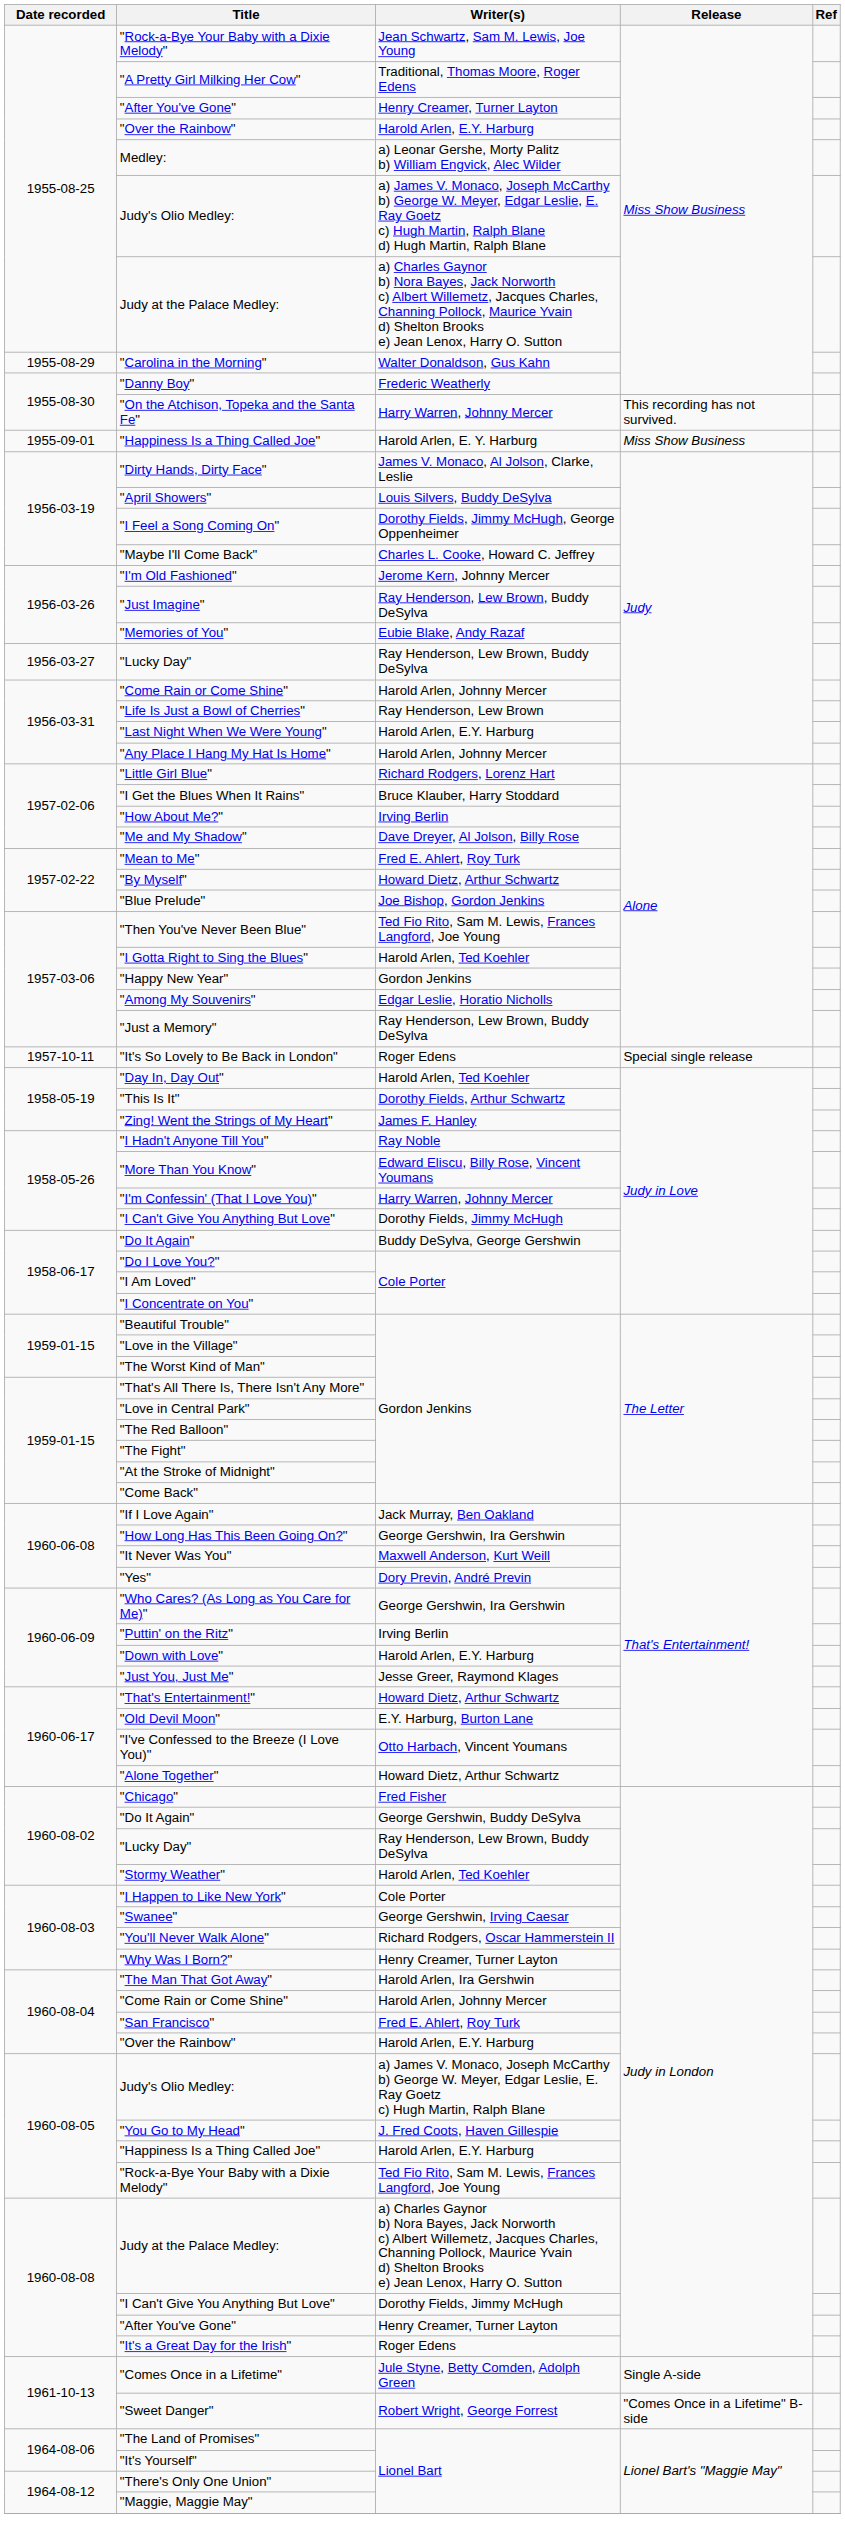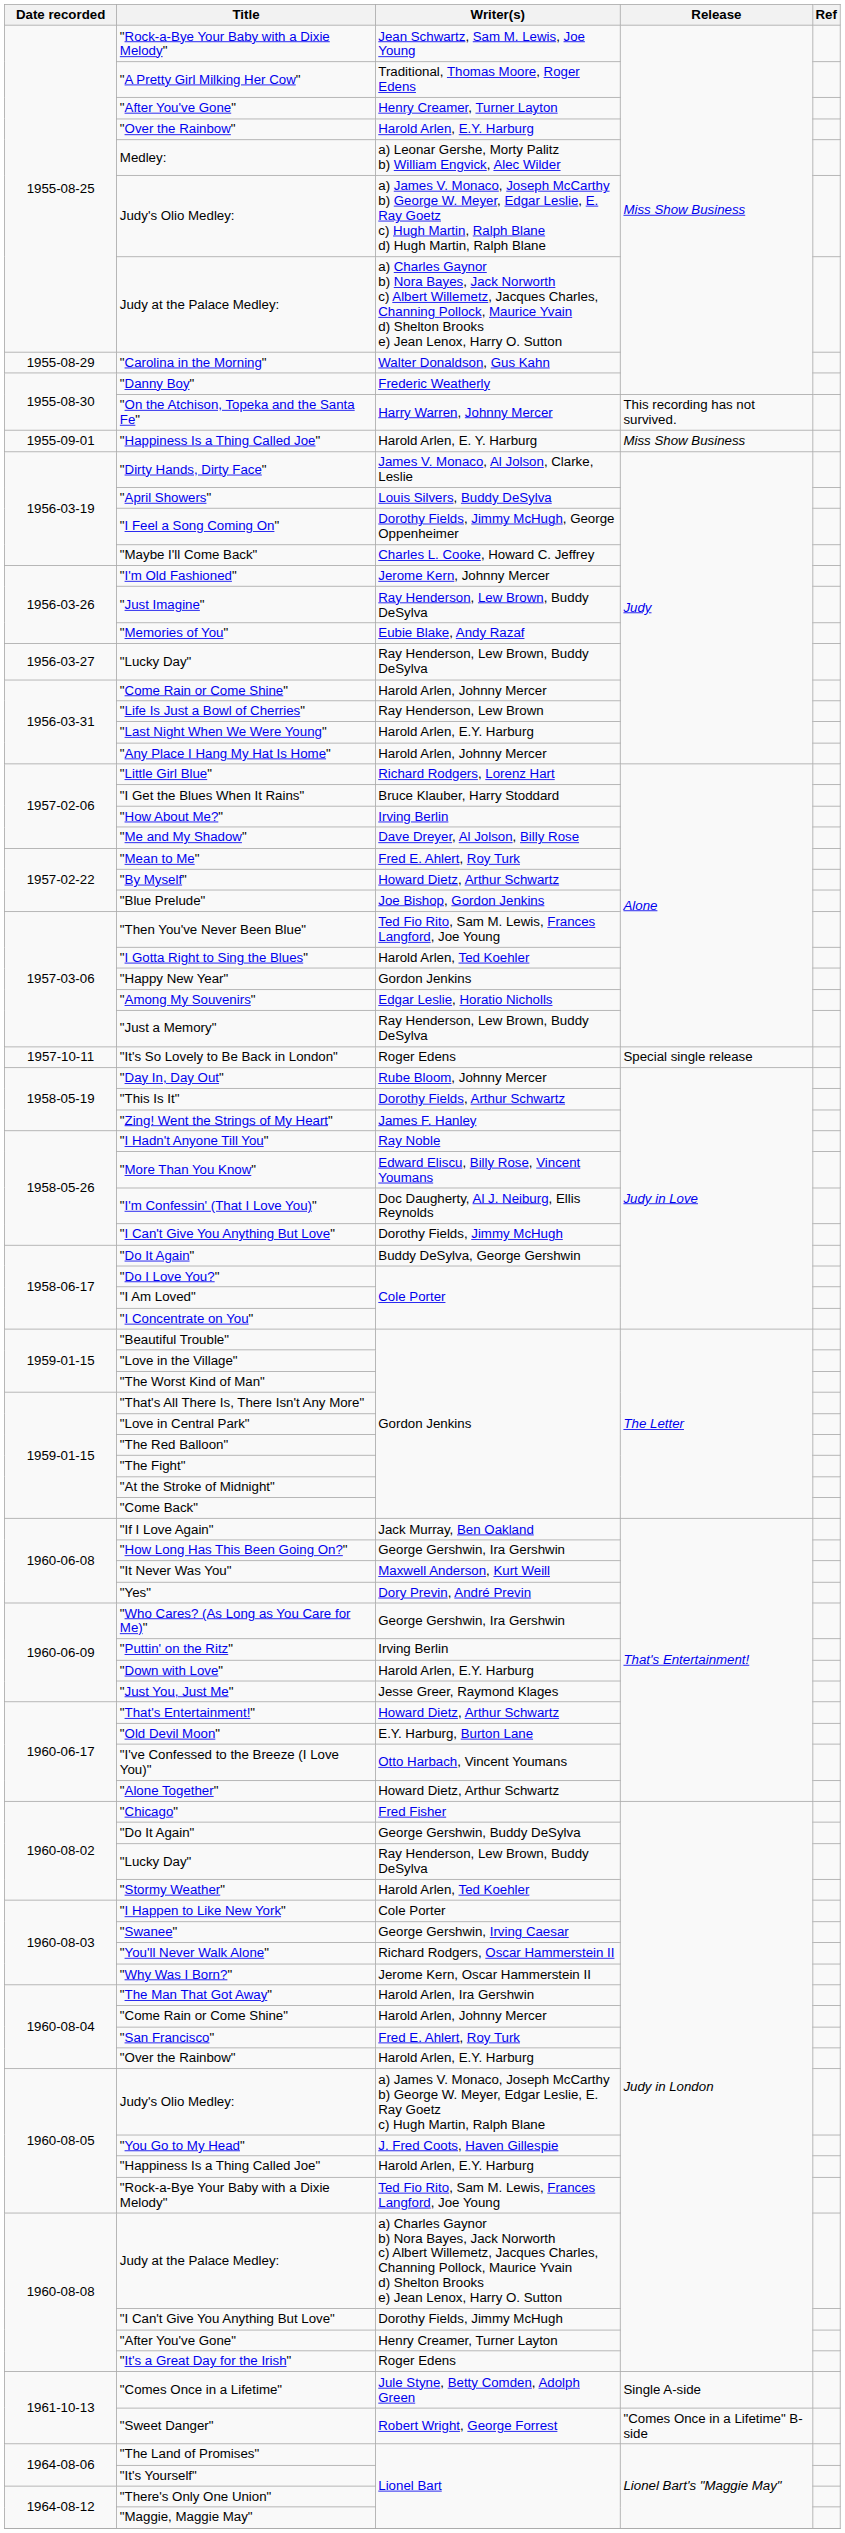"Day In, Day Out" | Writer(s): Harold Arlen, Ted Koehler -> Rube Bloom, Johnny Mercer
"I'm Confessin' (That I Love You)" | Writer(s): Harry Warren, Johnny Mercer -> Doc Daugherty, Al J. Neiburg, Ellis Reynolds
"Why Was I Born?" | Writer(s): Henry Creamer, Turner Layton -> Jerome Kern, Oscar Hammerstein II
